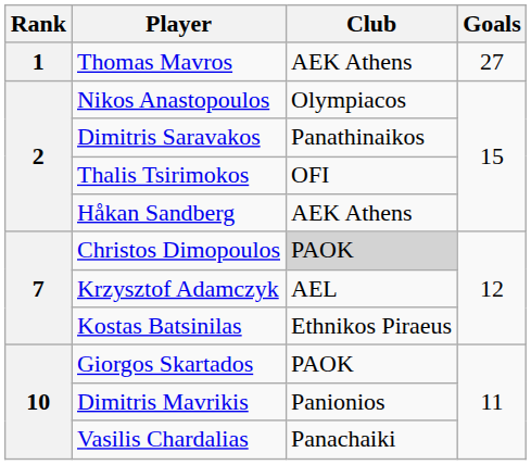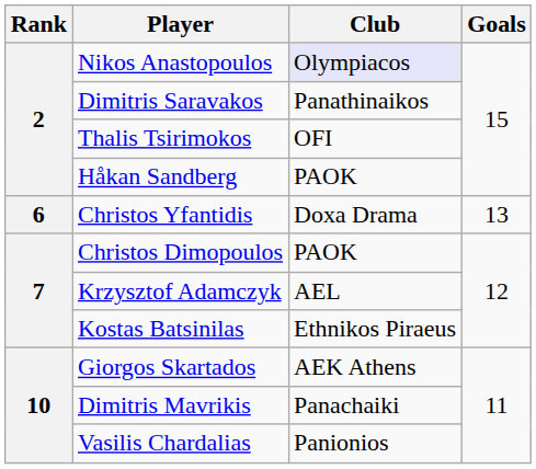- row: 1 | Thomas Mavros | AEK Athens | 27
Nikos Anastopoulos | Club: no background -> lavender background
Håkan Sandberg | Club: AEK Athens -> PAOK
+ row: 6 | Christos Yfantidis | Doxa Drama | 13
Christos Dimopoulos | Club: lightgrey background -> no background
Giorgos Skartados | Club: PAOK -> AEK Athens
Dimitris Mavrikis | Club: Panionios -> Panachaiki
Vasilis Chardalias | Club: Panachaiki -> Panionios
